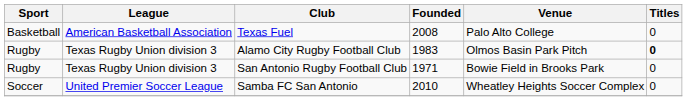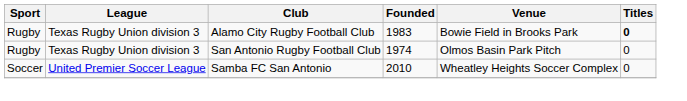- row: Basketball | American Basketball Association | Texas Fuel | 2008 | Palo Alto College | 0
Alamo City Rugby Football Club | Venue: Olmos Basin Park Pitch -> Bowie Field in Brooks Park
San Antonio Rugby Football Club | Founded: 1971 -> 1974
San Antonio Rugby Football Club | Venue: Bowie Field in Brooks Park -> Olmos Basin Park Pitch
